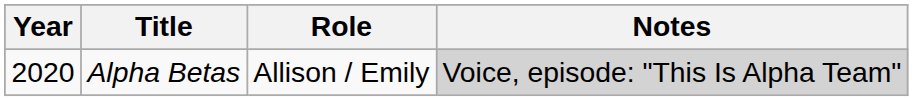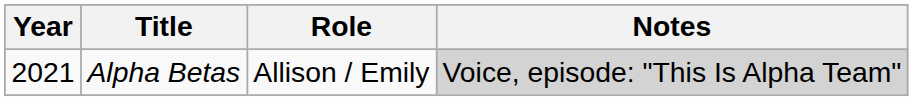Alpha Betas | Year: 2020 -> 2021
